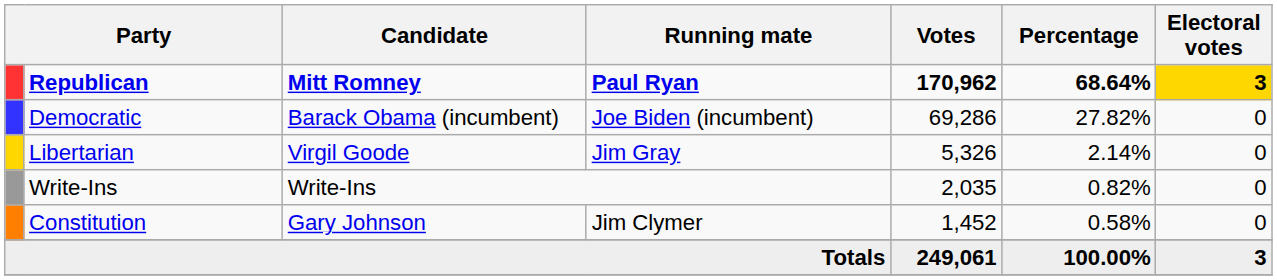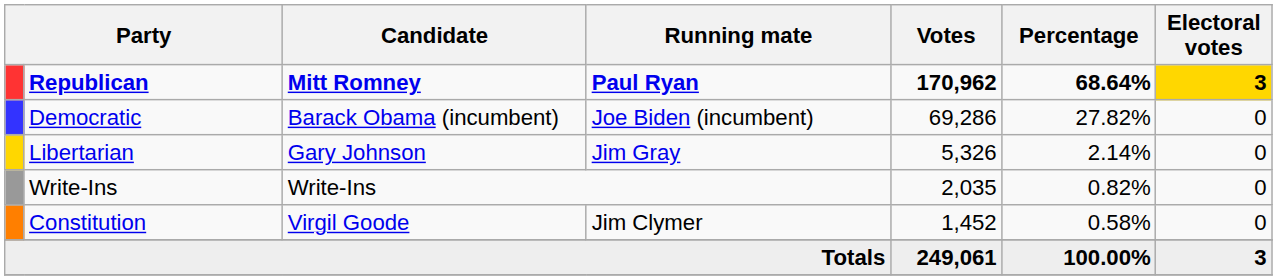Libertarian | Candidate: Virgil Goode -> Gary Johnson
Constitution | Candidate: Gary Johnson -> Virgil Goode
